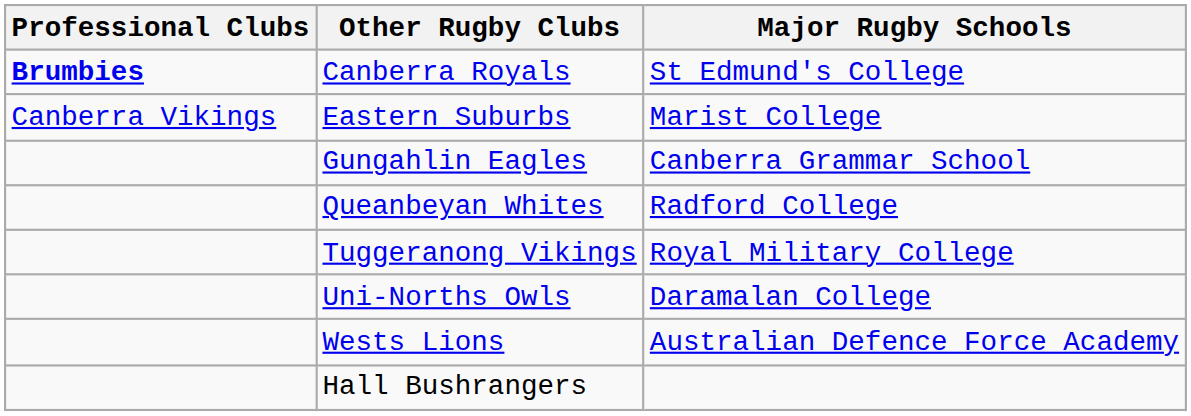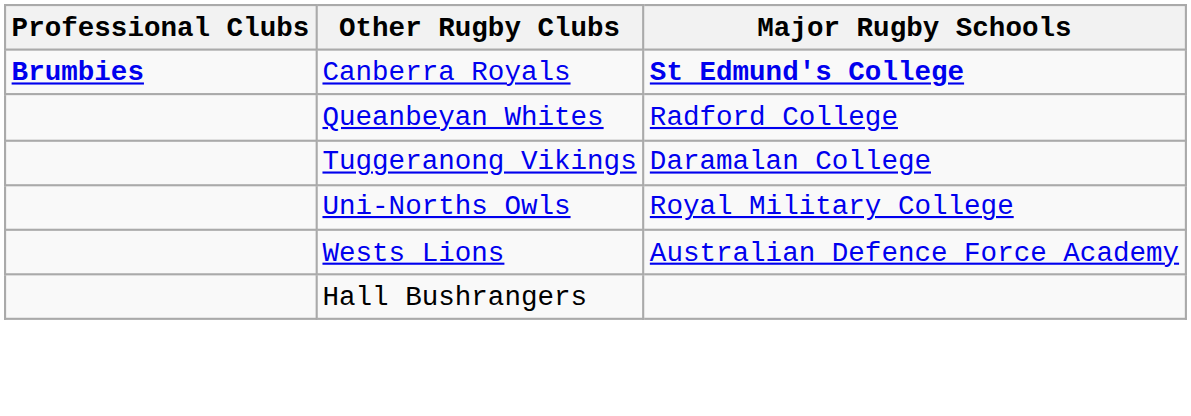Canberra Royals | Major Rugby Schools: normal -> bold
- row: Canberra Vikings | Eastern Suburbs | Marist College
- row: Gungahlin Eagles | Canberra Grammar School
Tuggeranong Vikings | Major Rugby Schools: Royal Military College -> Daramalan College
Uni-Norths Owls | Major Rugby Schools: Daramalan College -> Royal Military College
